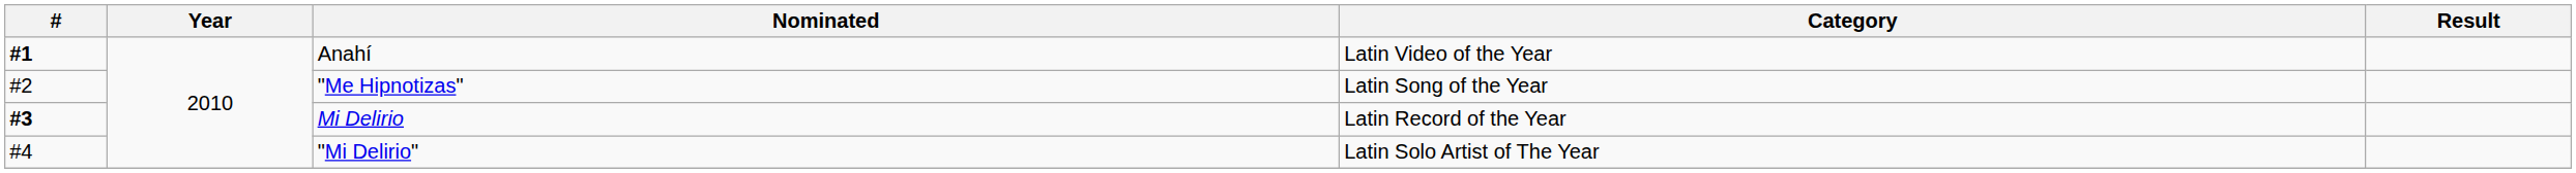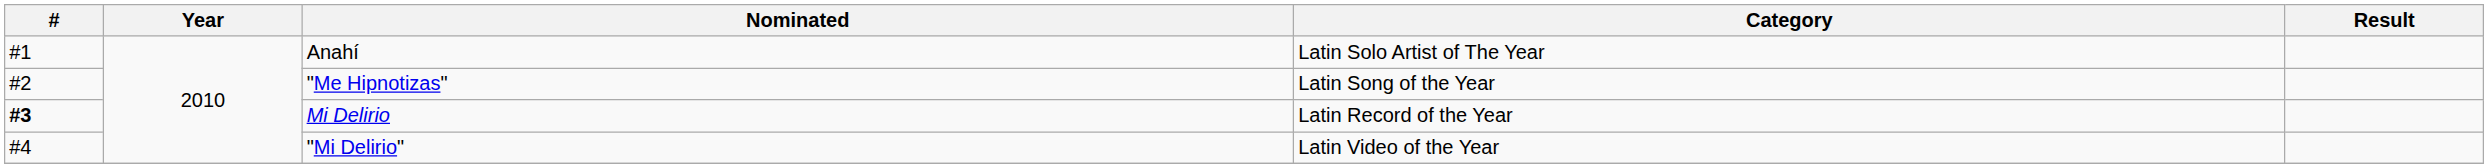Anahí | #: bold -> normal
Anahí | Category: Latin Video of the Year -> Latin Solo Artist of The Year
"Mi Delirio" | Category: Latin Solo Artist of The Year -> Latin Video of the Year
